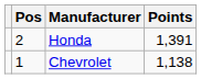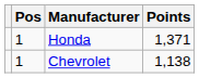Honda | Pos: 2 -> 1
Honda | Points: 1,391 -> 1,371
